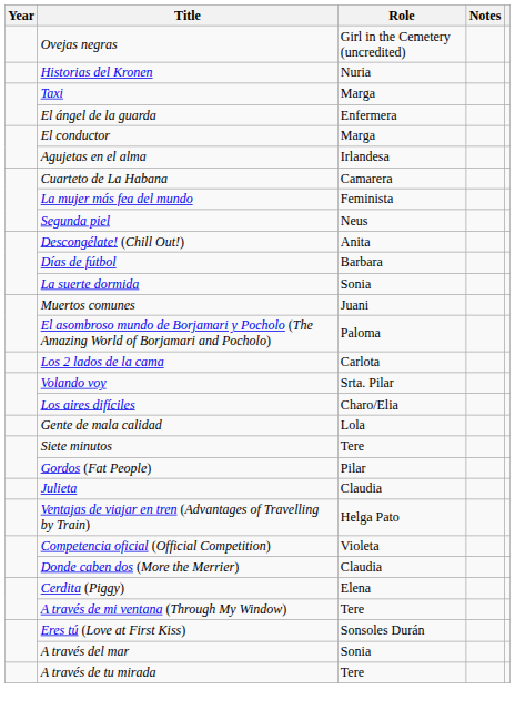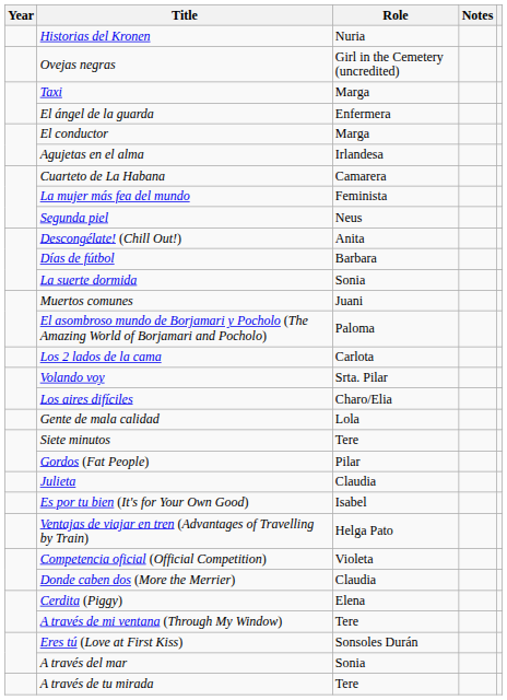rows swapped: Ovejas negras <-> Historias del Kronen
+ row: Es por tu bien (It's for Your Own Good) | Isabel
